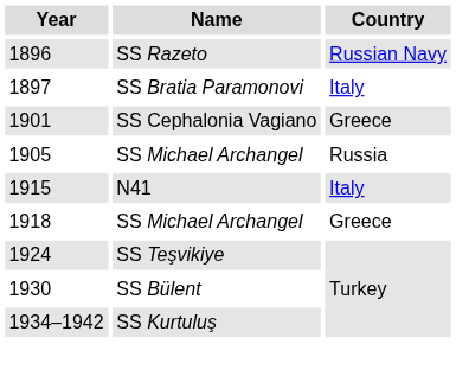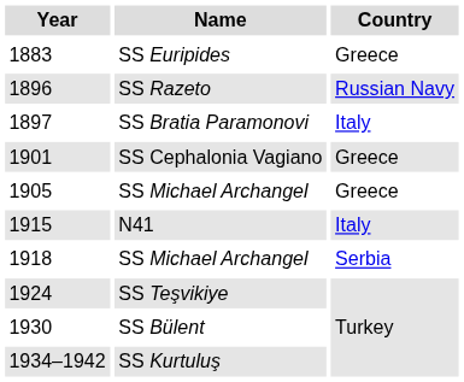+ row: 1883 | SS Euripides | Greece
1905 / SS Michael Archangel | Country: Russia -> Greece
1918 / SS Michael Archangel | Country: Greece -> Serbia
